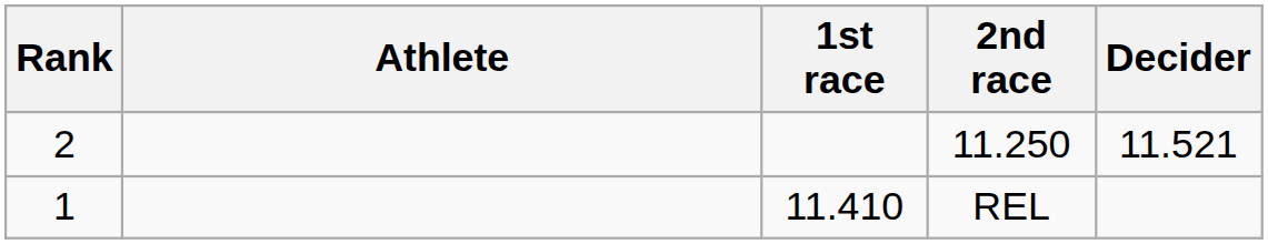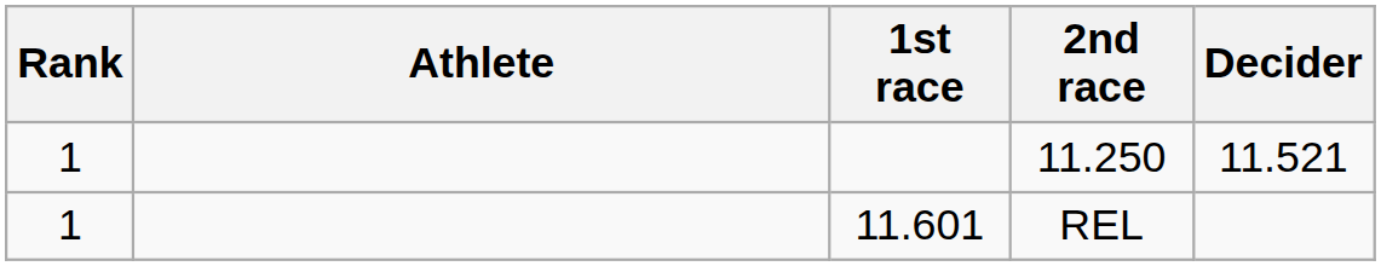11.250 | Rank: 2 -> 1
REL | 1st race: 11.410 -> 11.601
